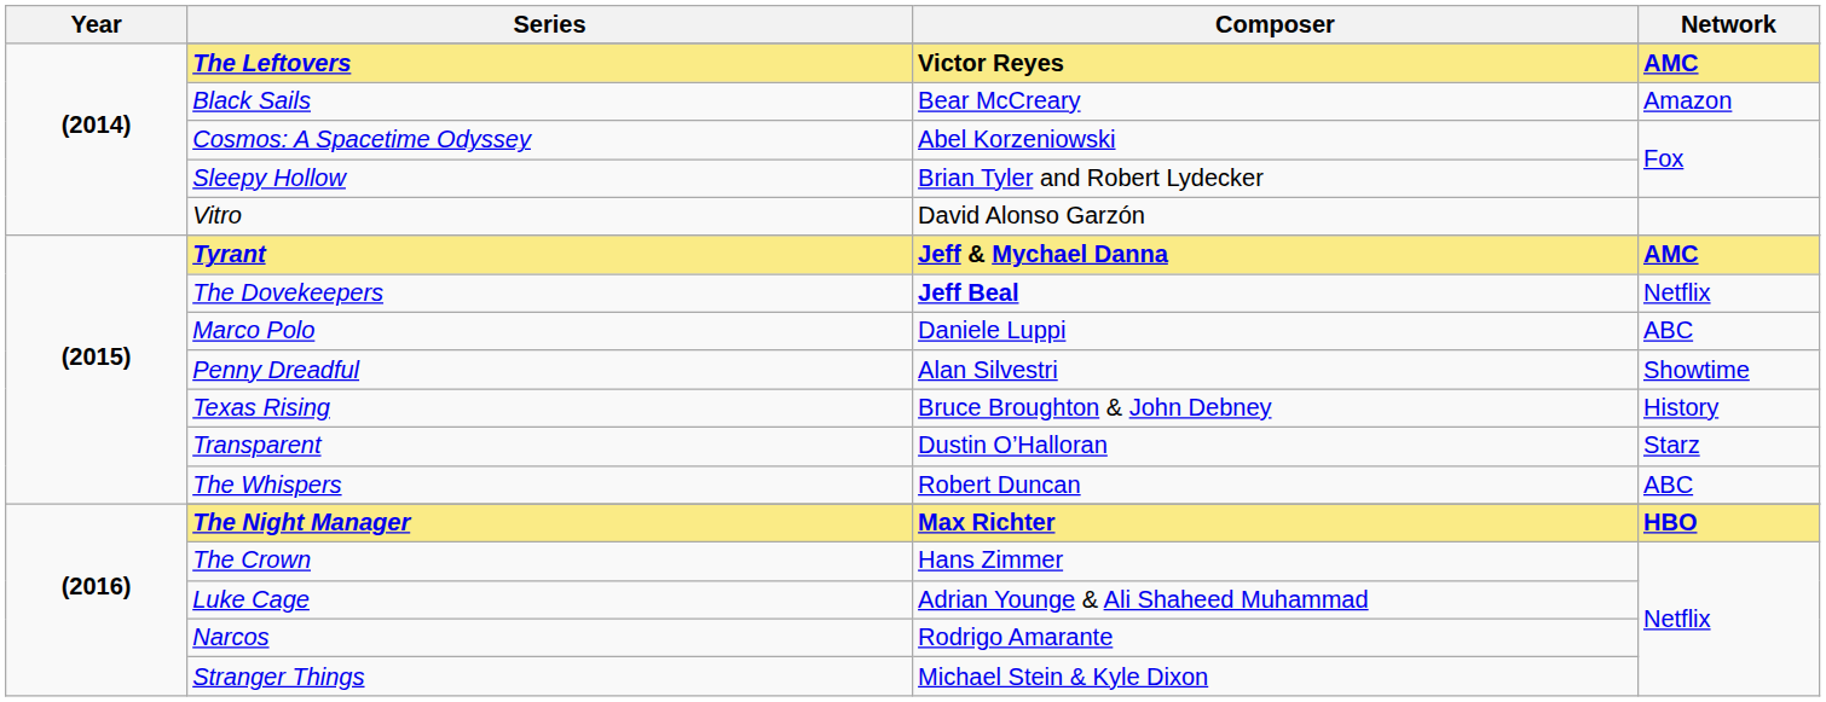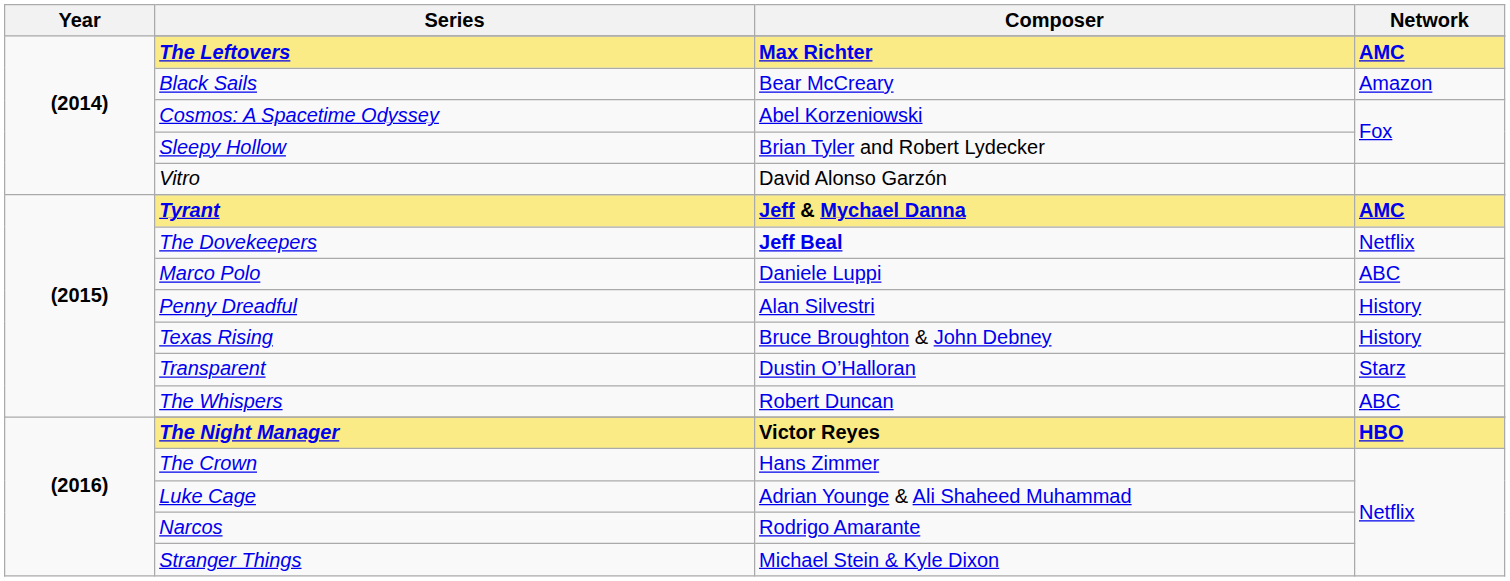The Leftovers | Composer: Victor Reyes -> Max Richter
Penny Dreadful | Network: Showtime -> History
The Night Manager | Composer: Max Richter -> Victor Reyes
